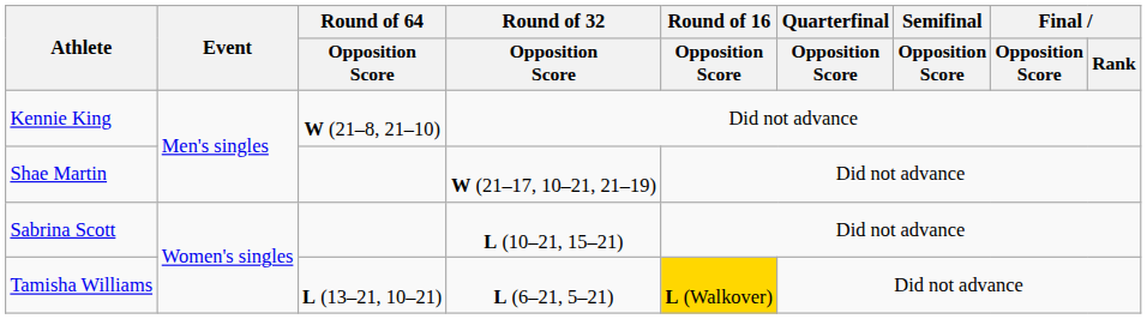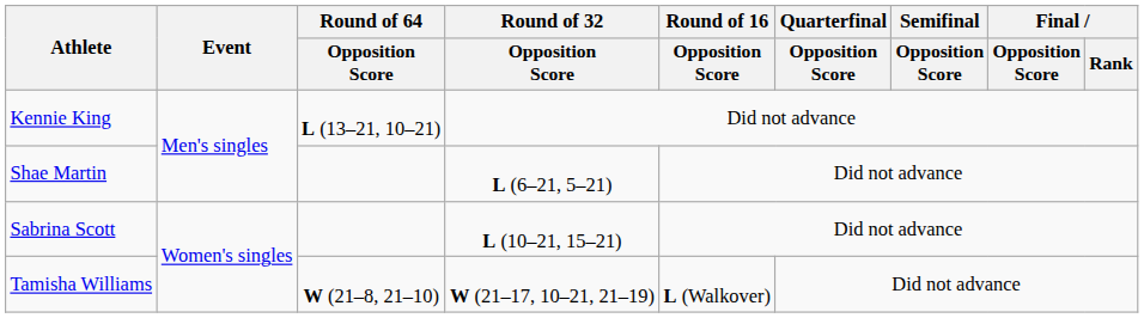Kennie King | Round of 64 / Opposition Score: W (21–8, 21–10) -> L (13–21, 10–21)
Shae Martin | Round of 32 / Opposition Score: W (21–17, 10–21, 21–19) -> L (6–21, 5–21)
Tamisha Williams | Round of 64 / Opposition Score: L (13–21, 10–21) -> W (21–8, 21–10)
Tamisha Williams | Round of 32 / Opposition Score: L (6–21, 5–21) -> W (21–17, 10–21, 21–19)
Tamisha Williams | Round of 16 / Opposition Score: gold background -> no background
